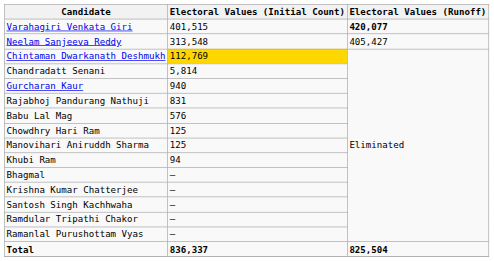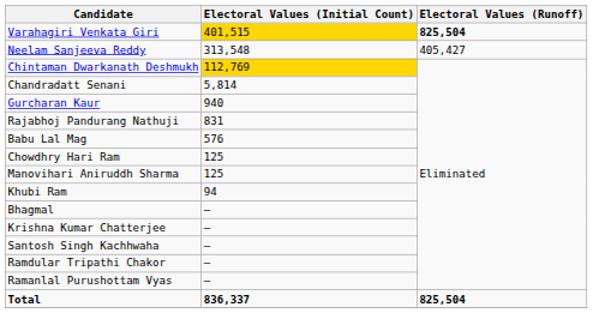Varahagiri Venkata Giri | Electoral Values (Initial Count): no background -> gold background
Varahagiri Venkata Giri | Electoral Values (Runoff): 420,077 -> 825,504
